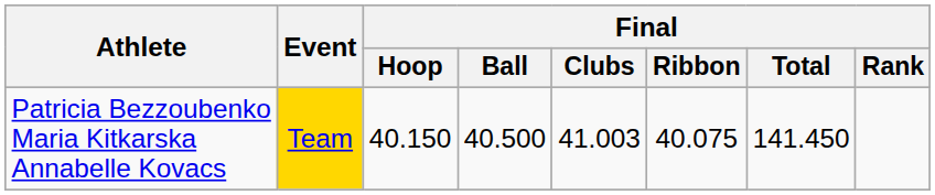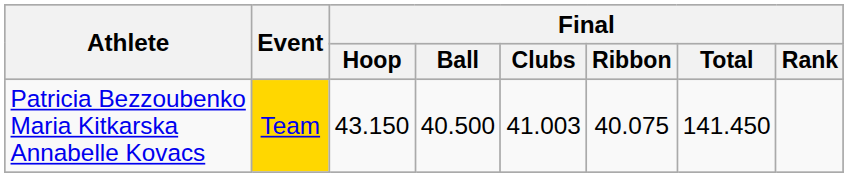Patricia Bezzoubenko Maria Kitkarska Annabelle Kovacs | Final / Hoop: 40.150 -> 43.150
